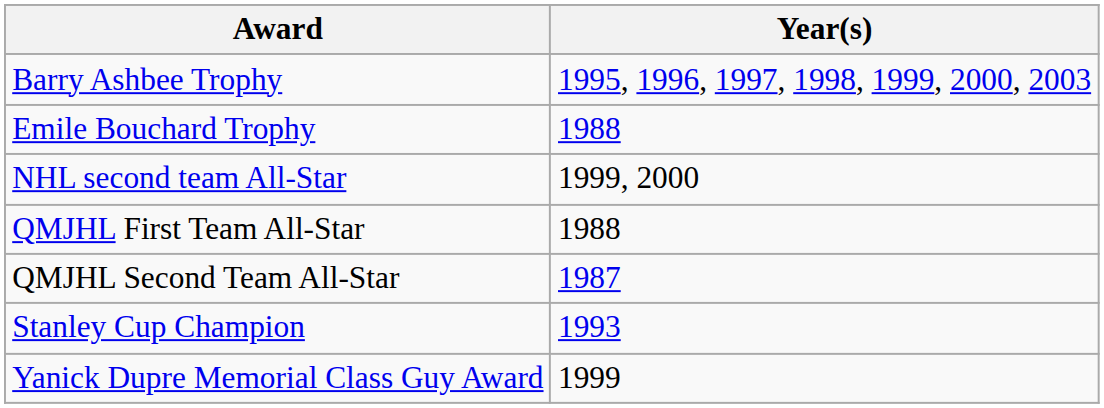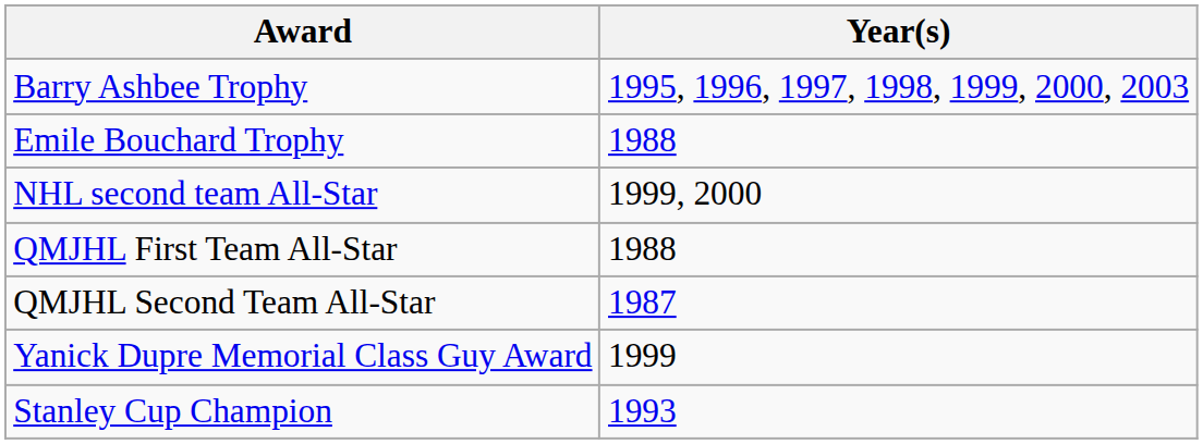rows swapped: Yanick Dupre Memorial Class Guy Award <-> Stanley Cup Champion
